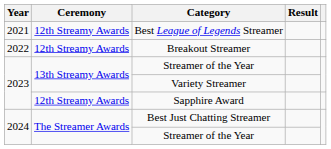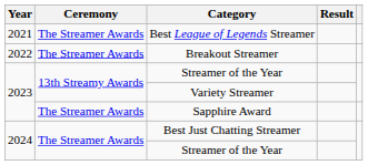Best League of Legends Streamer | Ceremony: 12th Streamy Awards -> The Streamer Awards
Breakout Streamer | Ceremony: 12th Streamy Awards -> The Streamer Awards
Sapphire Award | Ceremony: 12th Streamy Awards -> The Streamer Awards
